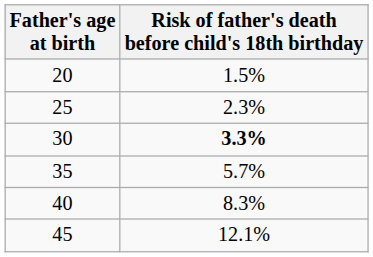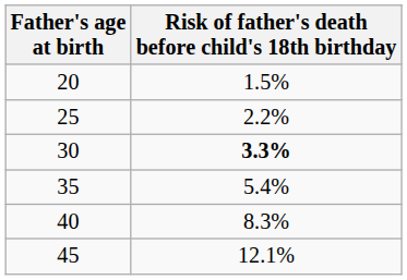25 | Risk of father's death before child's 18th birthday: 2.3% -> 2.2%
35 | Risk of father's death before child's 18th birthday: 5.7% -> 5.4%
